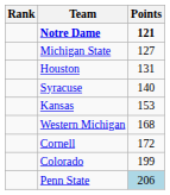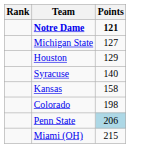Houston | Points: 131 -> 129
Kansas | Points: 153 -> 158
- row: Western Michigan | 168
- row: Cornell | 172
Colorado | Points: 199 -> 198
+ row: Miami (OH) | 215
